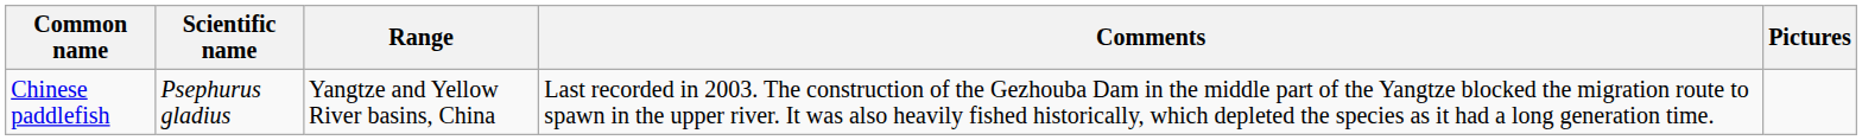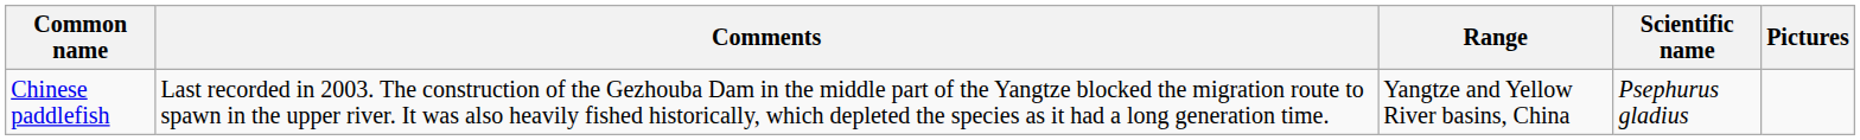columns swapped: Scientific name <-> Comments
